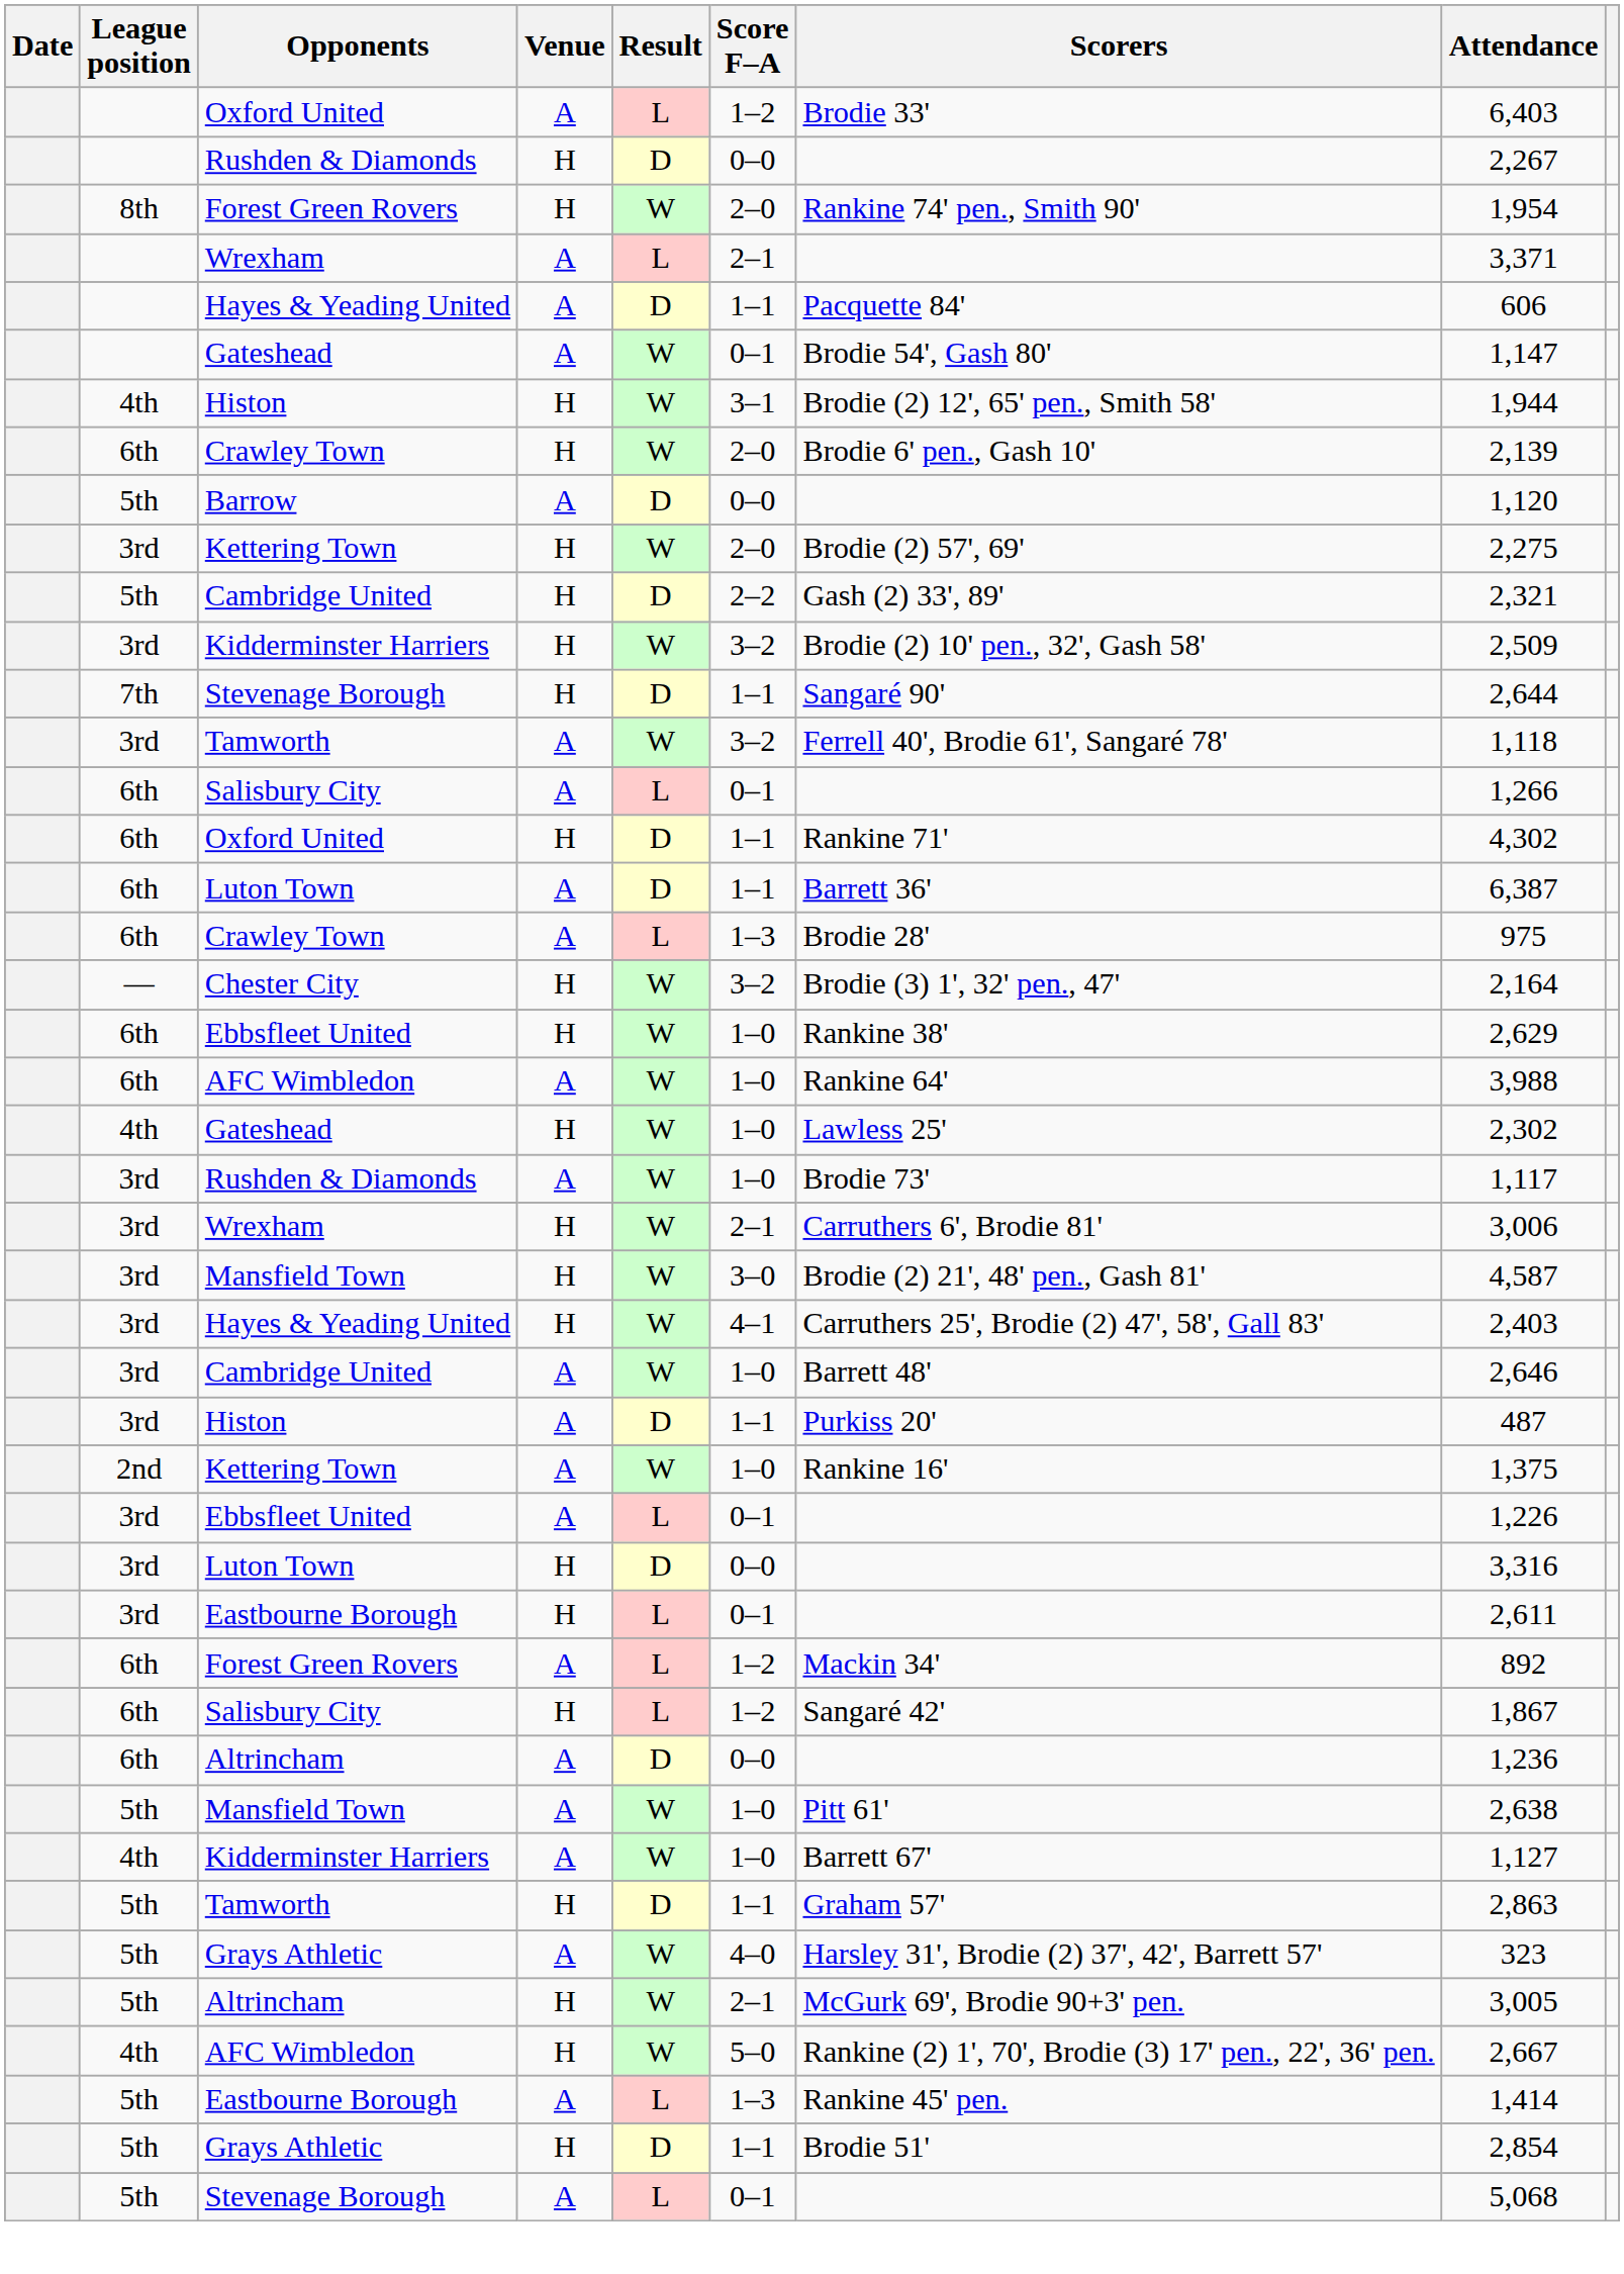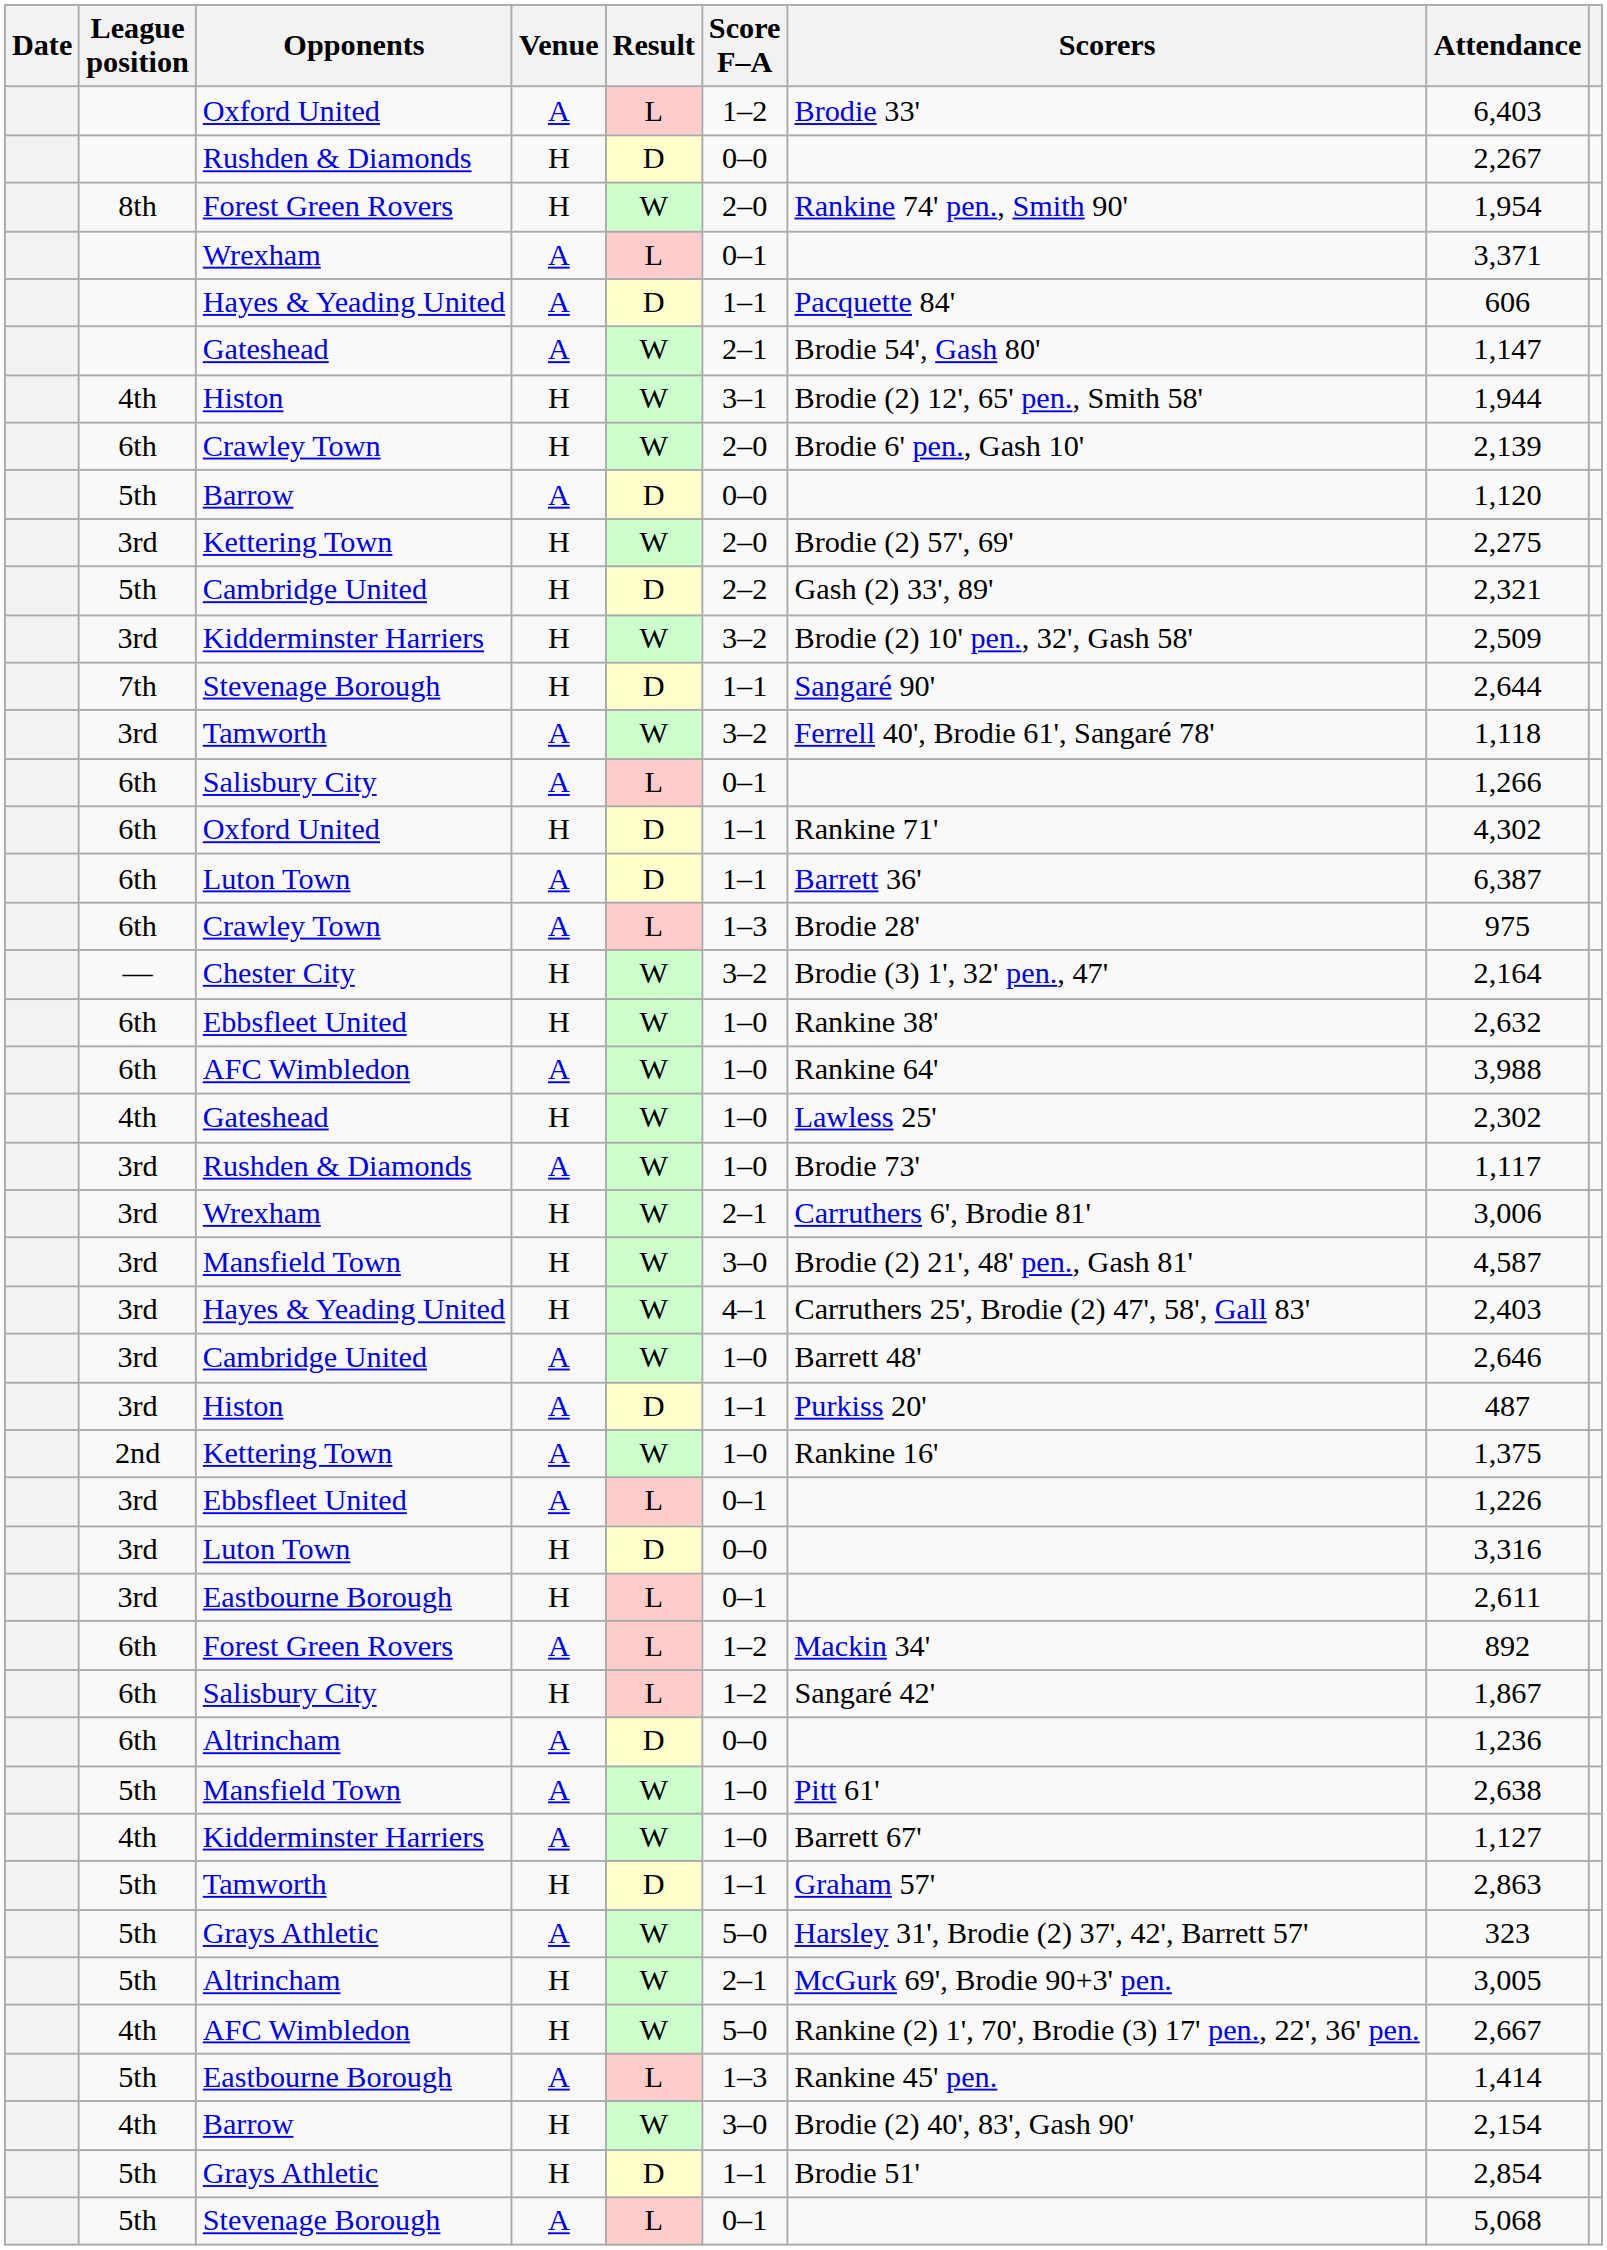Wrexham / A | Score F–A: 2–1 -> 0–1
Gateshead / A | Score F–A: 0–1 -> 2–1
Ebbsfleet United / H | Attendance: 2,629 -> 2,632
Grays Athletic / A | Score F–A: 4–0 -> 5–0
+ row: 4th | Barrow | H | W | 3–0 | Brodie (2) 40', 83', Gash 90' | 2,154
